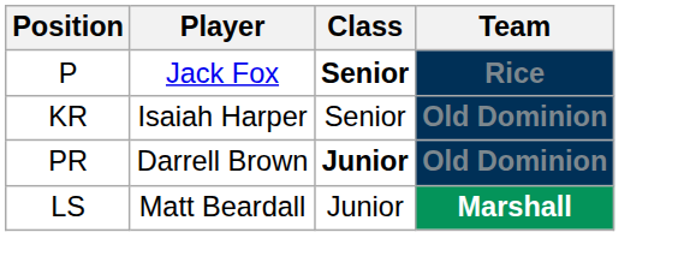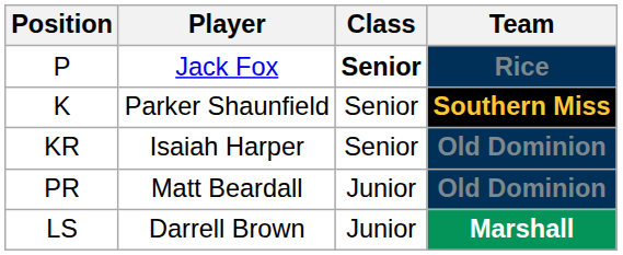+ row: K | Parker Shaunfield | Senior | Southern Miss
PR | Player: Darrell Brown -> Matt Beardall
PR | Class: bold -> normal
LS | Player: Matt Beardall -> Darrell Brown
